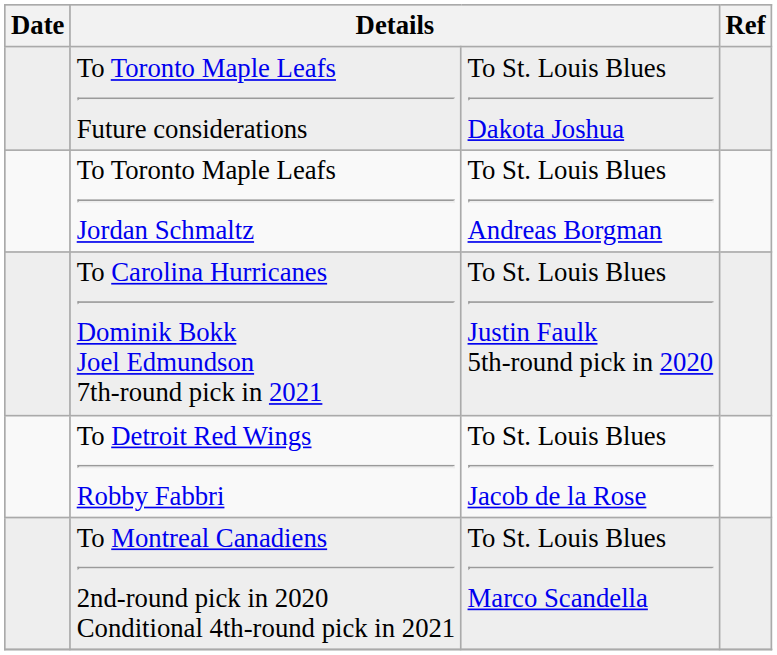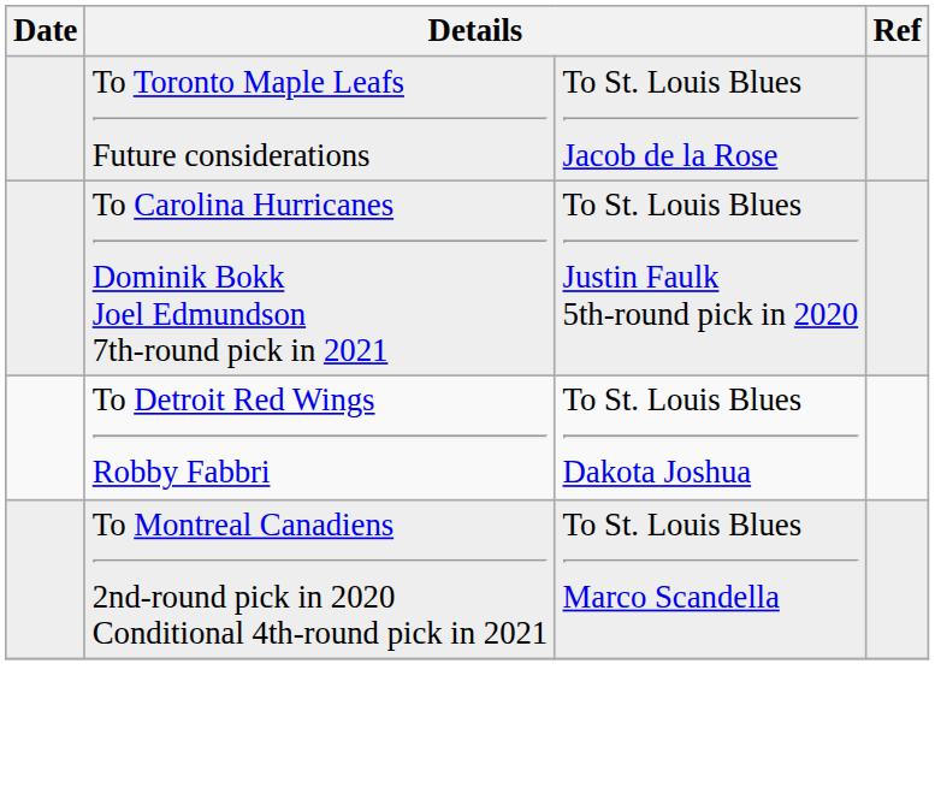To Toronto Maple Leafs Future considerations | column 3: To St. Louis Blues Dakota Joshua -> To St. Louis Blues Jacob de la Rose
- row: To Toronto Maple Leafs Jordan Schmaltz | To St. Louis Blues Andreas Borgman
To Detroit Red Wings Robby Fabbri | column 3: To St. Louis Blues Jacob de la Rose -> To St. Louis Blues Dakota Joshua
